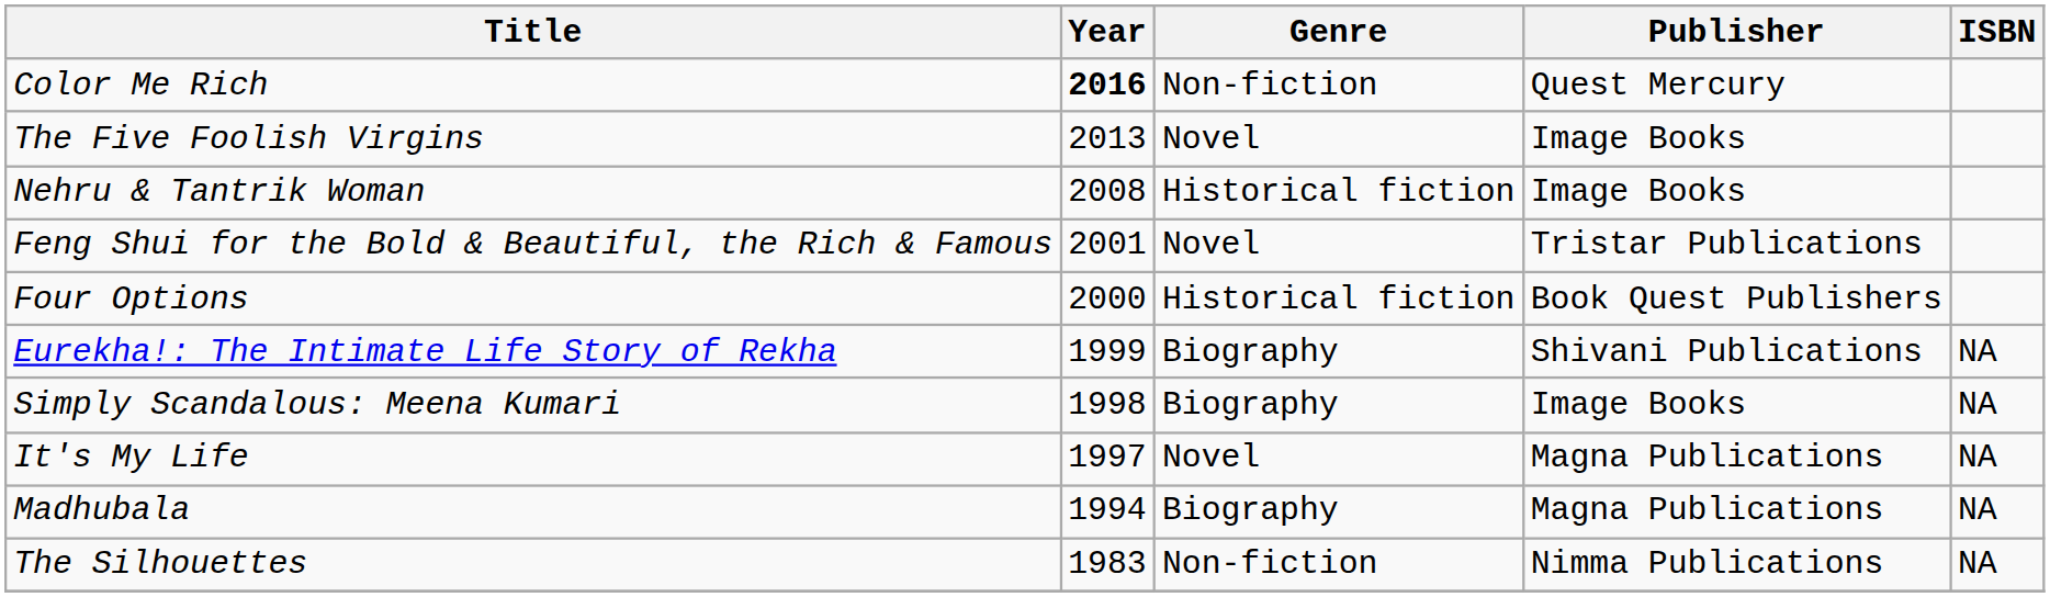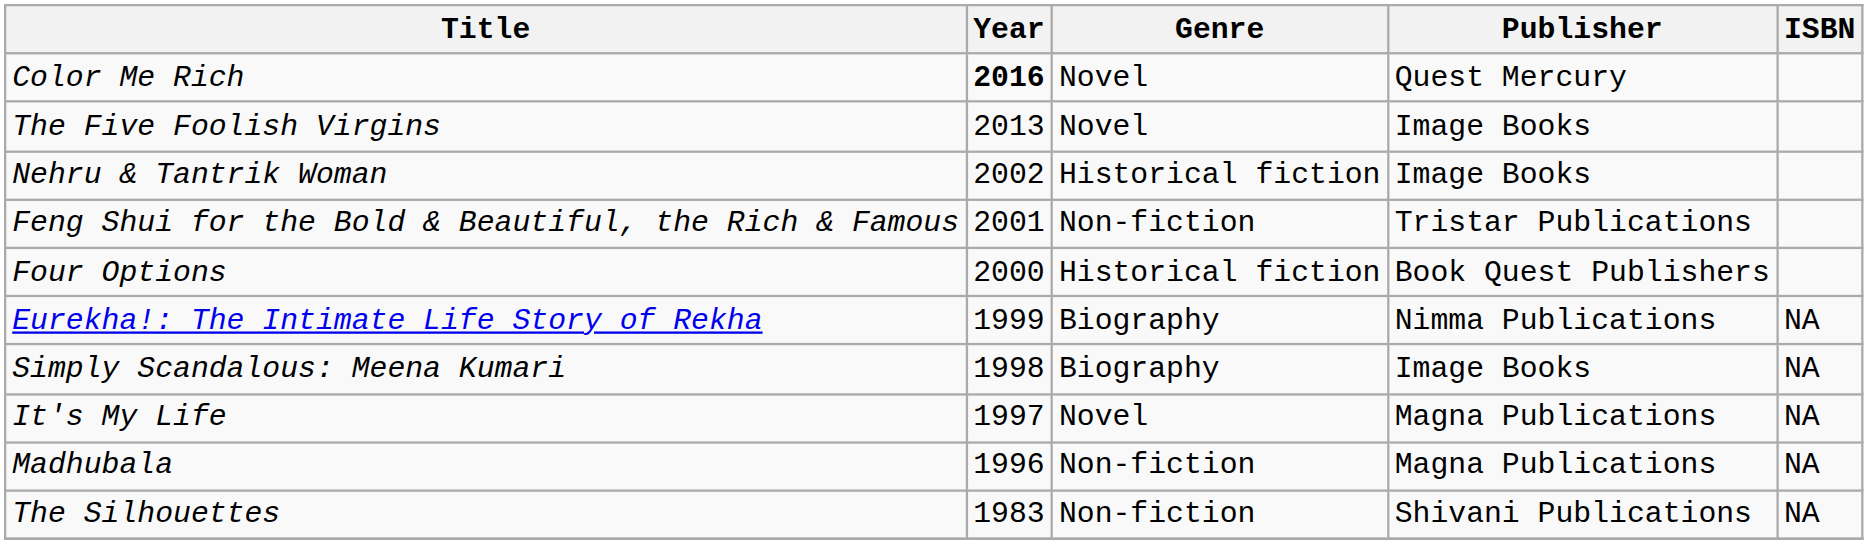Color Me Rich | Genre: Non-fiction -> Novel
Nehru & Tantrik Woman | Year: 2008 -> 2002
Feng Shui for the Bold & Beautiful, the Rich & Famous | Genre: Novel -> Non-fiction
Eurekha!: The Intimate Life Story of Rekha | Publisher: Shivani Publications -> Nimma Publications
Madhubala | Year: 1994 -> 1996
Madhubala | Genre: Biography -> Non-fiction
The Silhouettes | Publisher: Nimma Publications -> Shivani Publications
